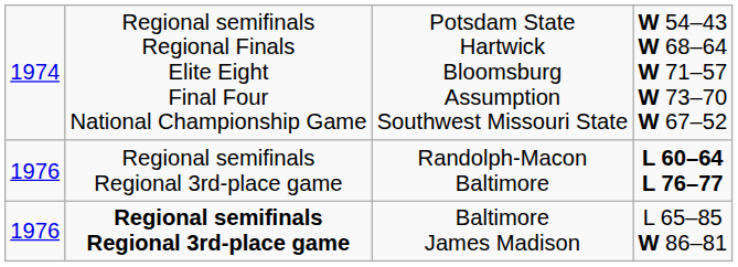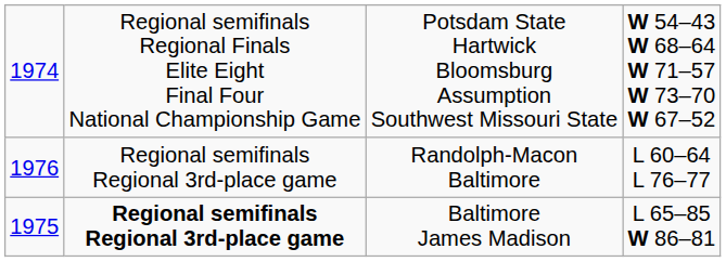Randolph-Macon Baltimore | column 4: bold -> normal
Baltimore James Madison | column 1: 1976 -> 1975
